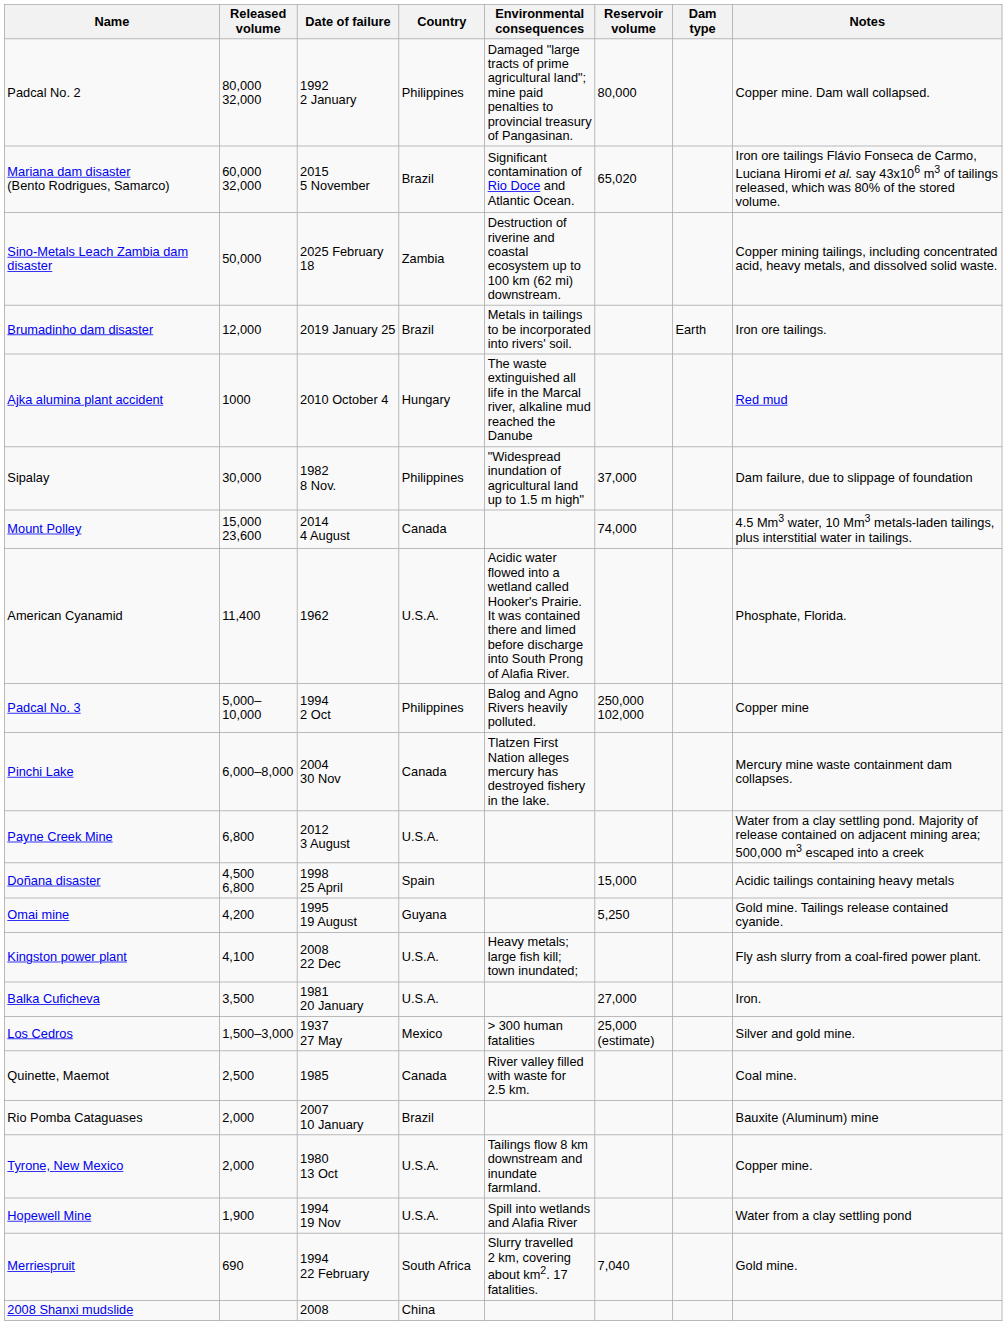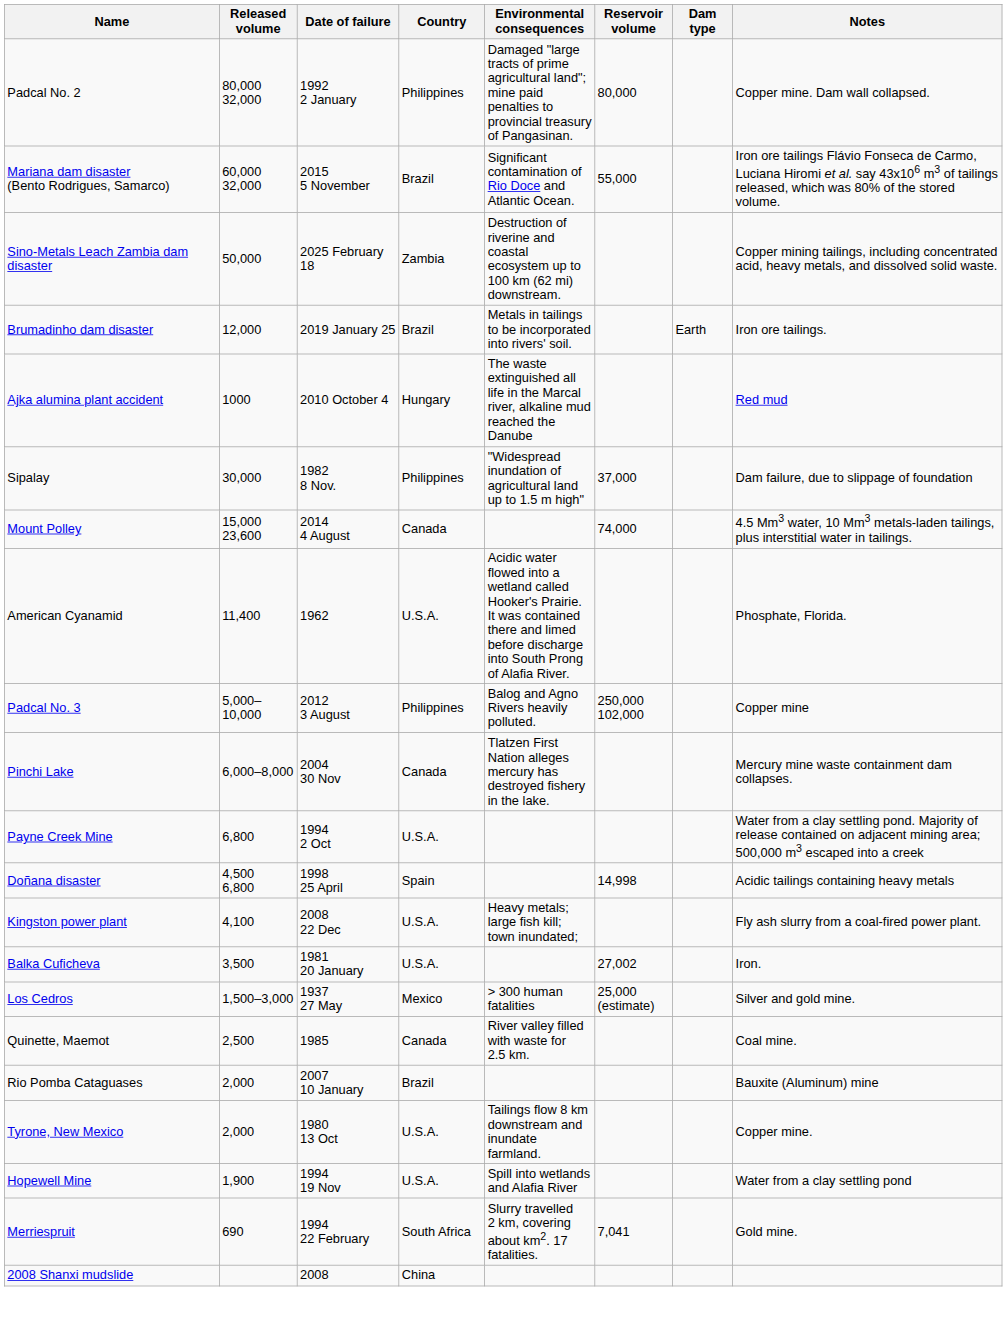Mariana dam disaster (Bento Rodrigues, Samarco) | Reservoir volume: 65,020 -> 55,000
Padcal No. 3 | Date of failure: 1994 2 Oct -> 2012 3 August
Payne Creek Mine | Date of failure: 2012 3 August -> 1994 2 Oct
Doñana disaster | Reservoir volume: 15,000 -> 14,998
- row: Omai mine | 4,200 | 1995 19 August | Guyana | 5,250 | Gold mine. Tailings release contained cyanide.
Balka Cuficheva | Reservoir volume: 27,000 -> 27,002
Merriespruit | Reservoir volume: 7,040 -> 7,041
